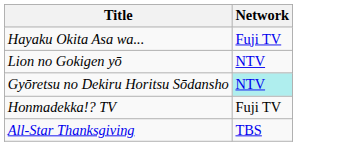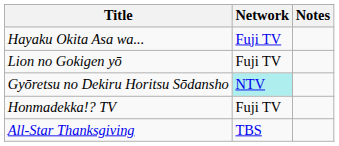+ column: Notes
Lion no Gokigen yō | Network: NTV -> Fuji TV
